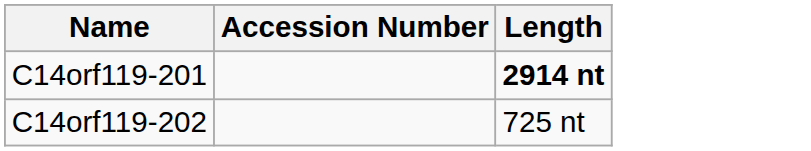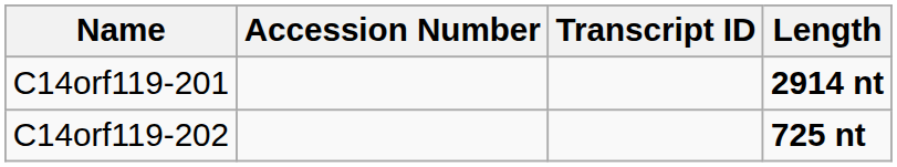+ column: Transcript ID
C14orf119-202 | Length: normal -> bold
